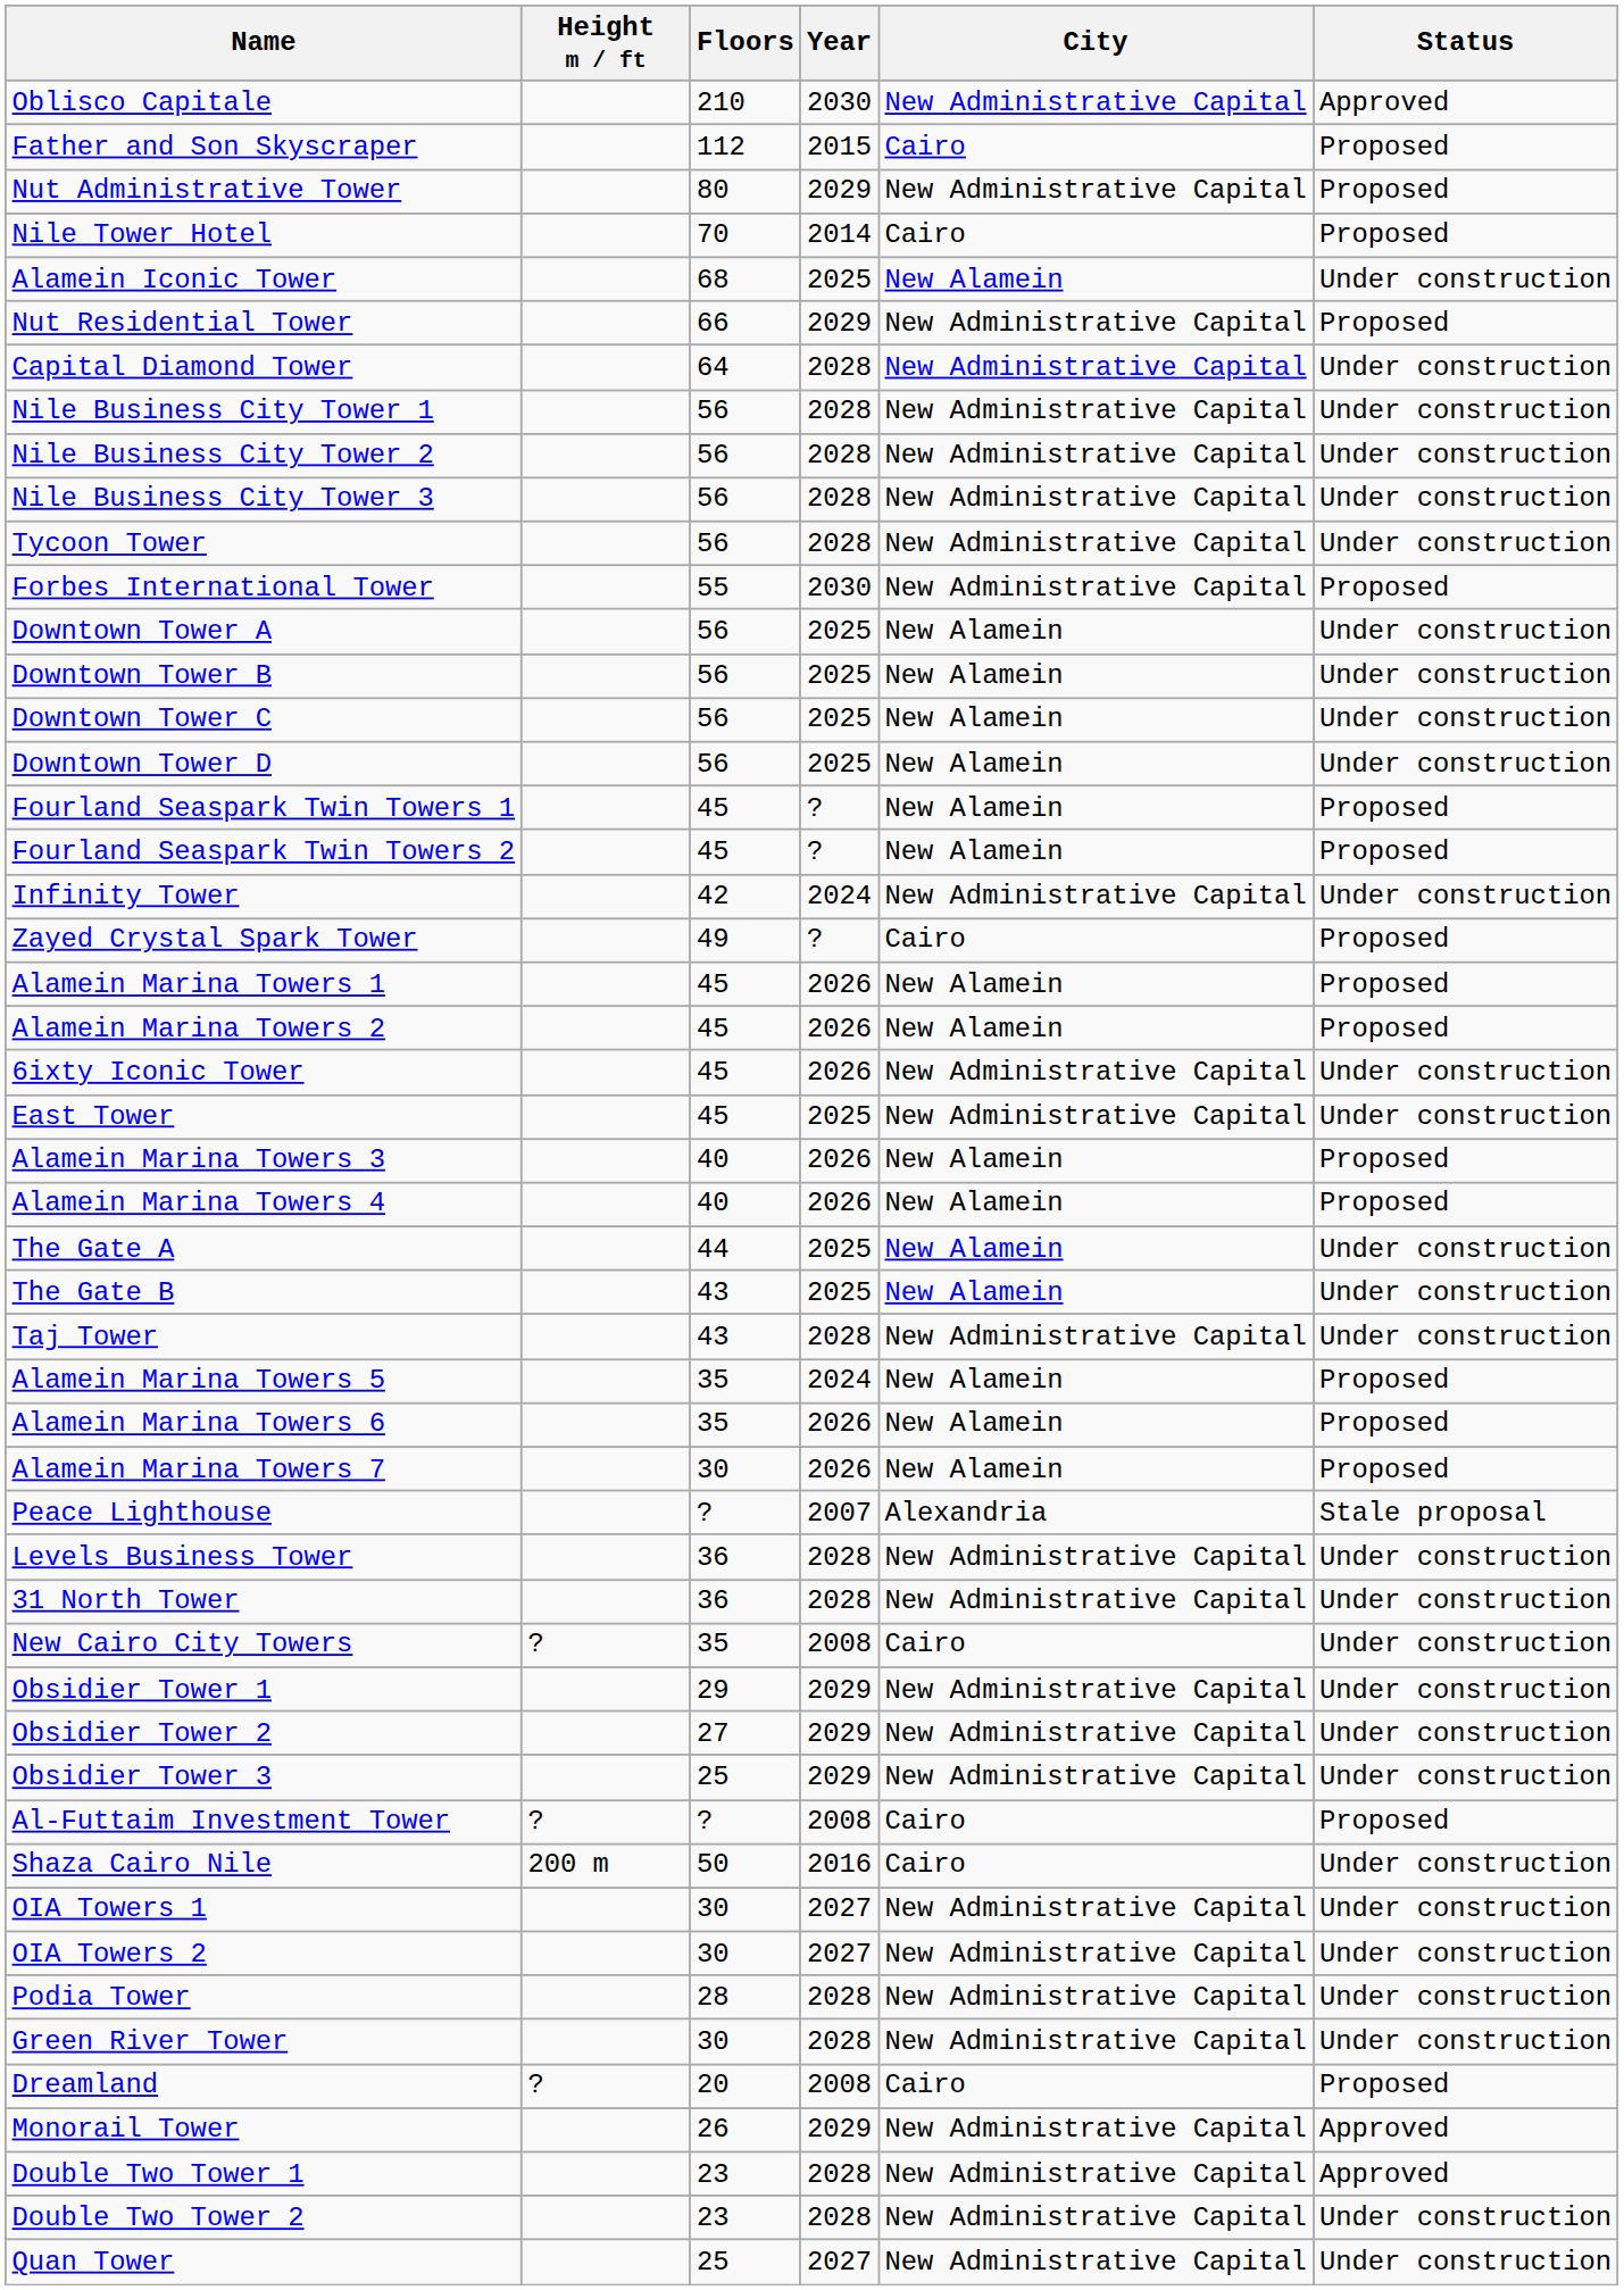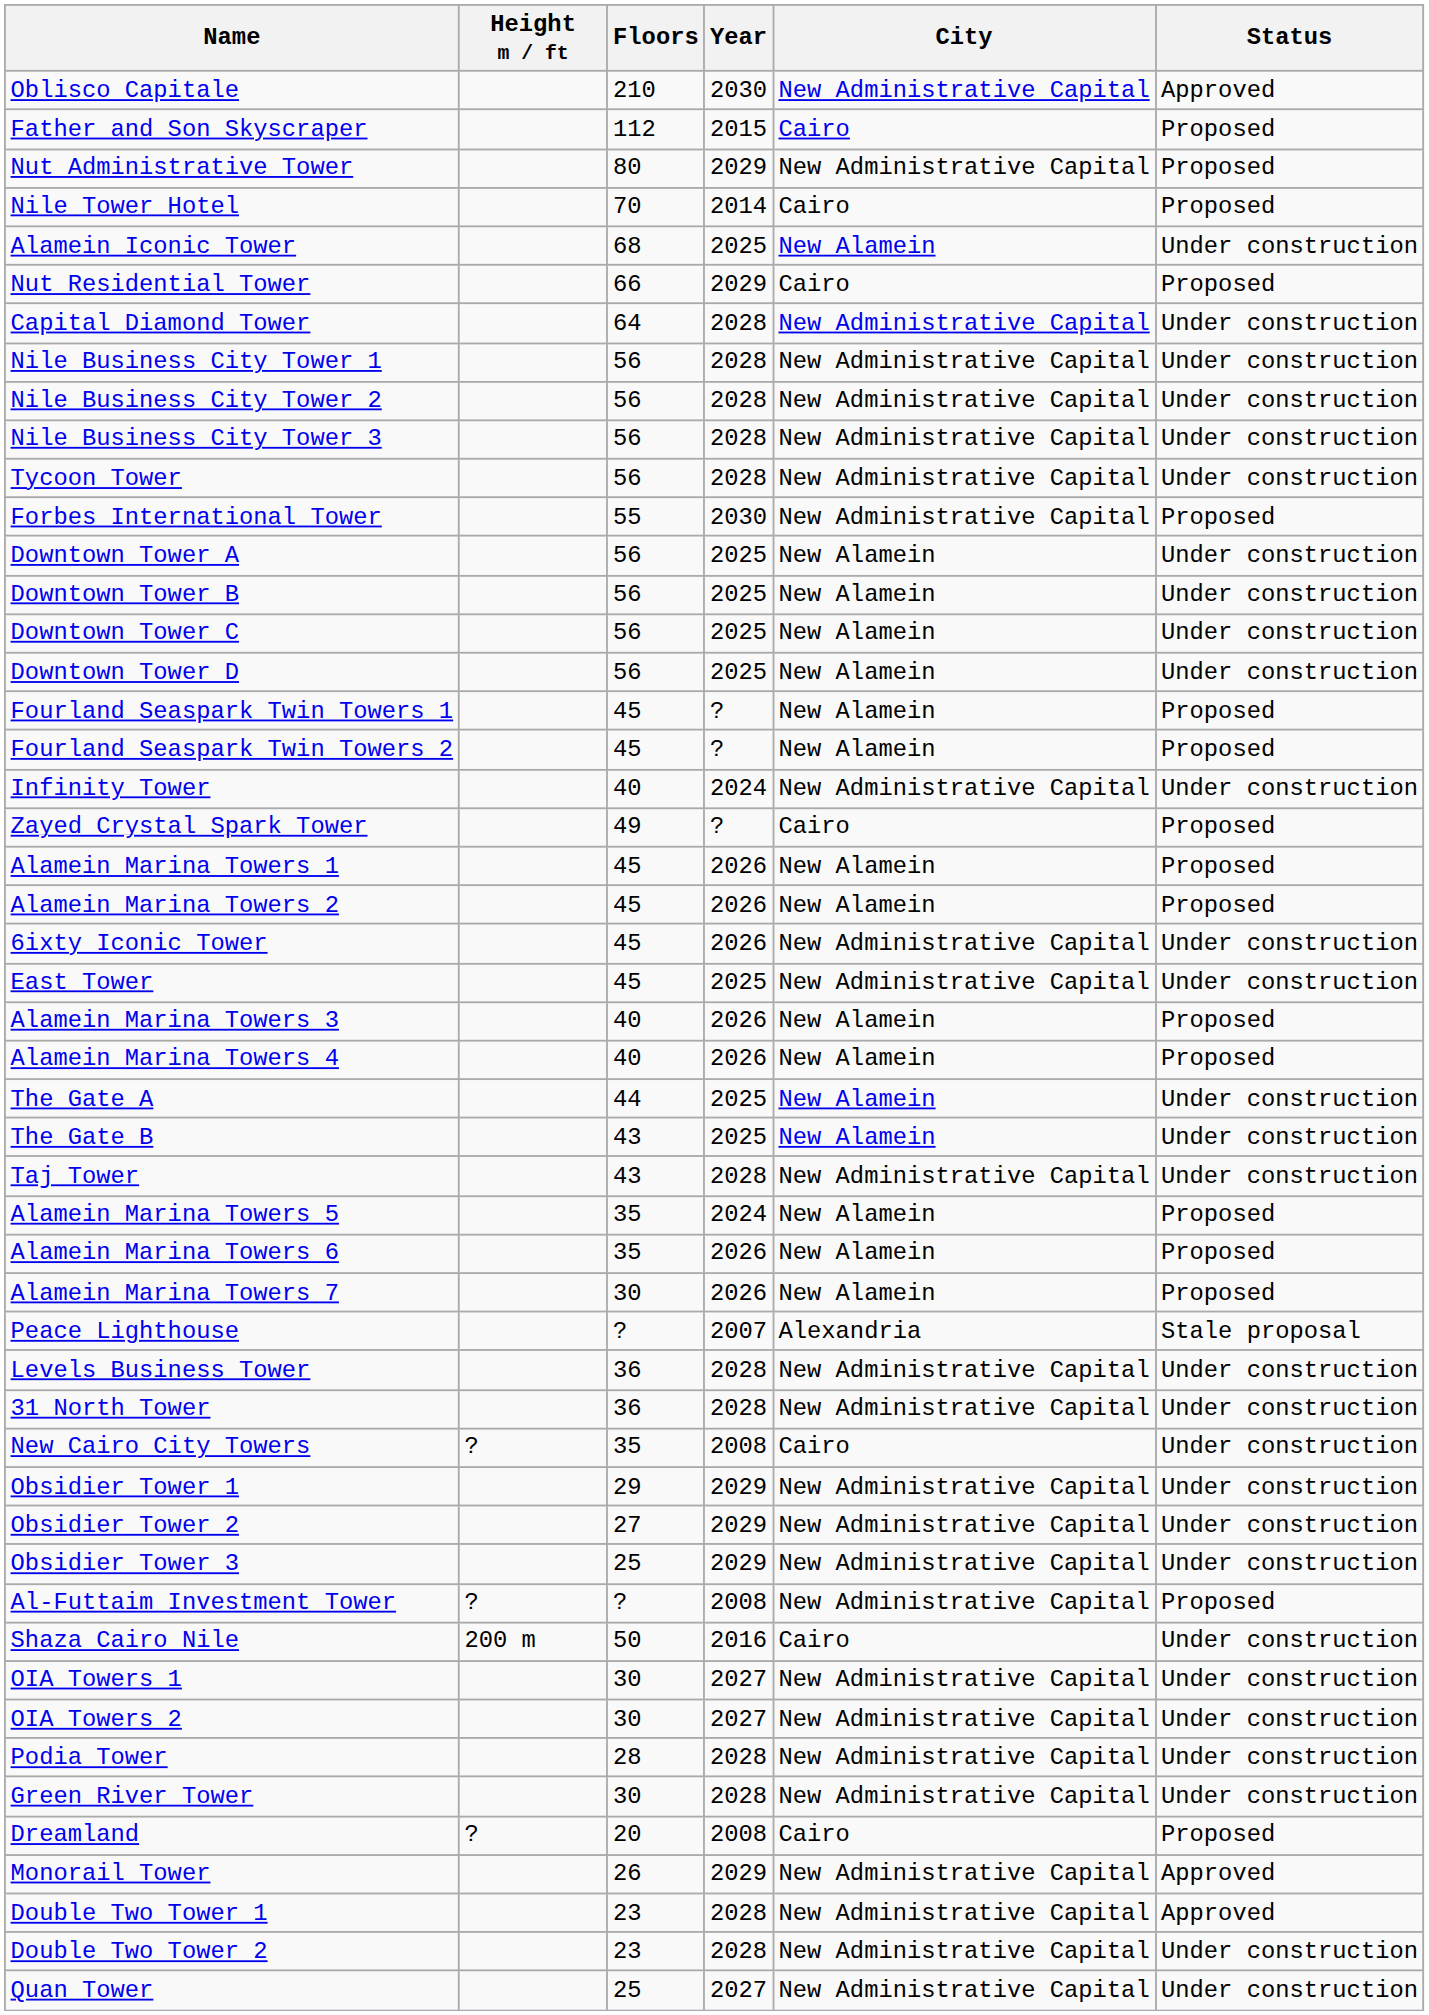Nut Residential Tower | City: New Administrative Capital -> Cairo
Infinity Tower | Floors: 42 -> 40
Al-Futtaim Investment Tower | City: Cairo -> New Administrative Capital
